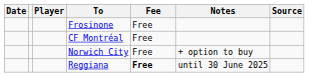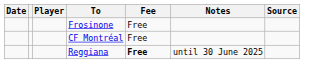- row: Norwich City | Free | + option to buy
